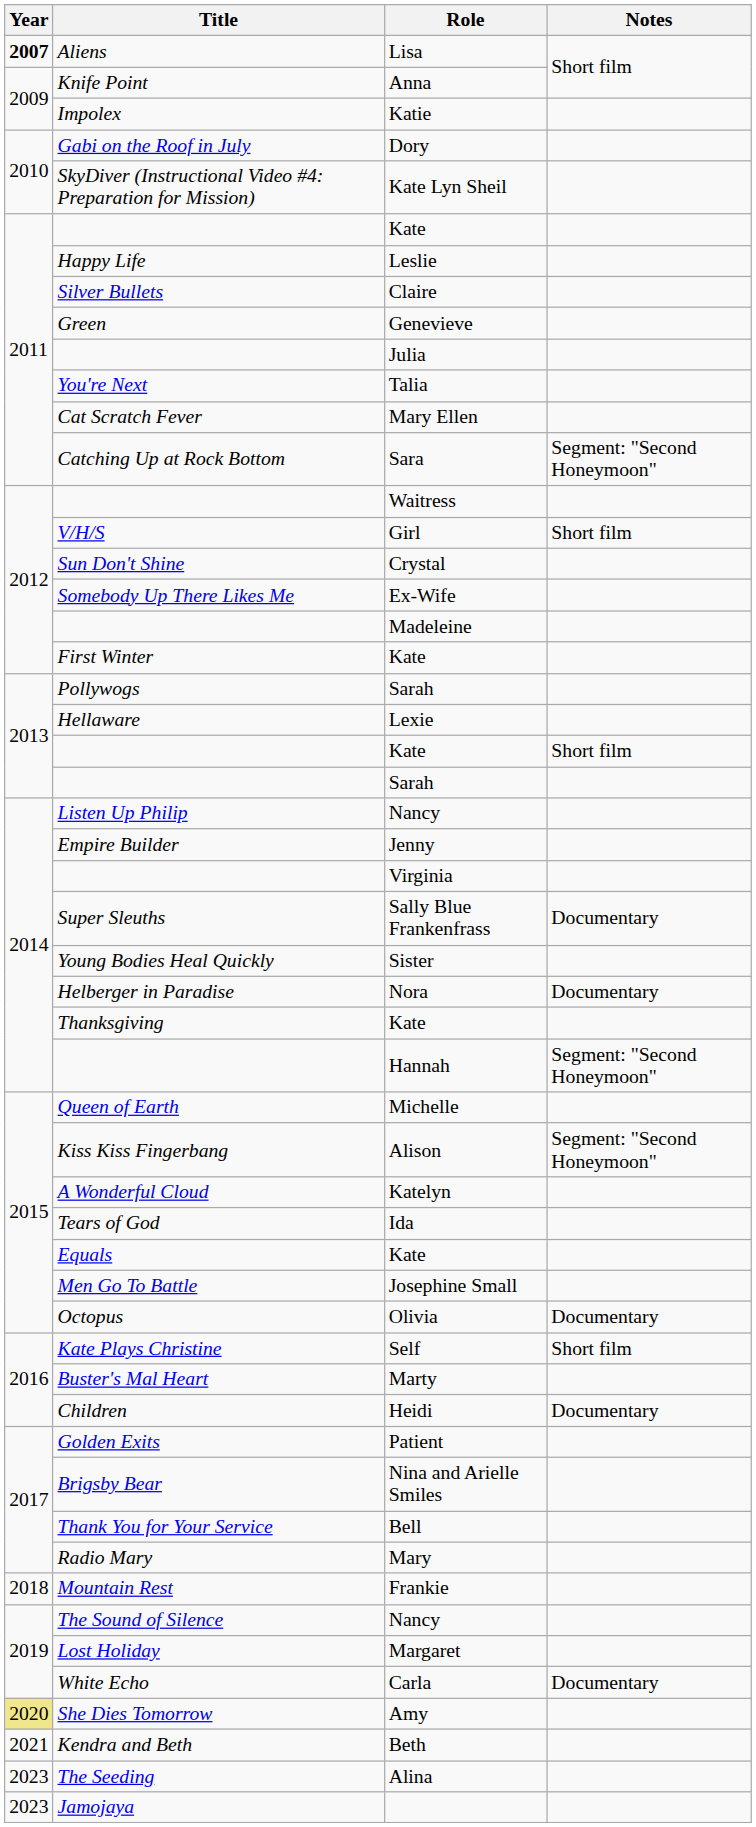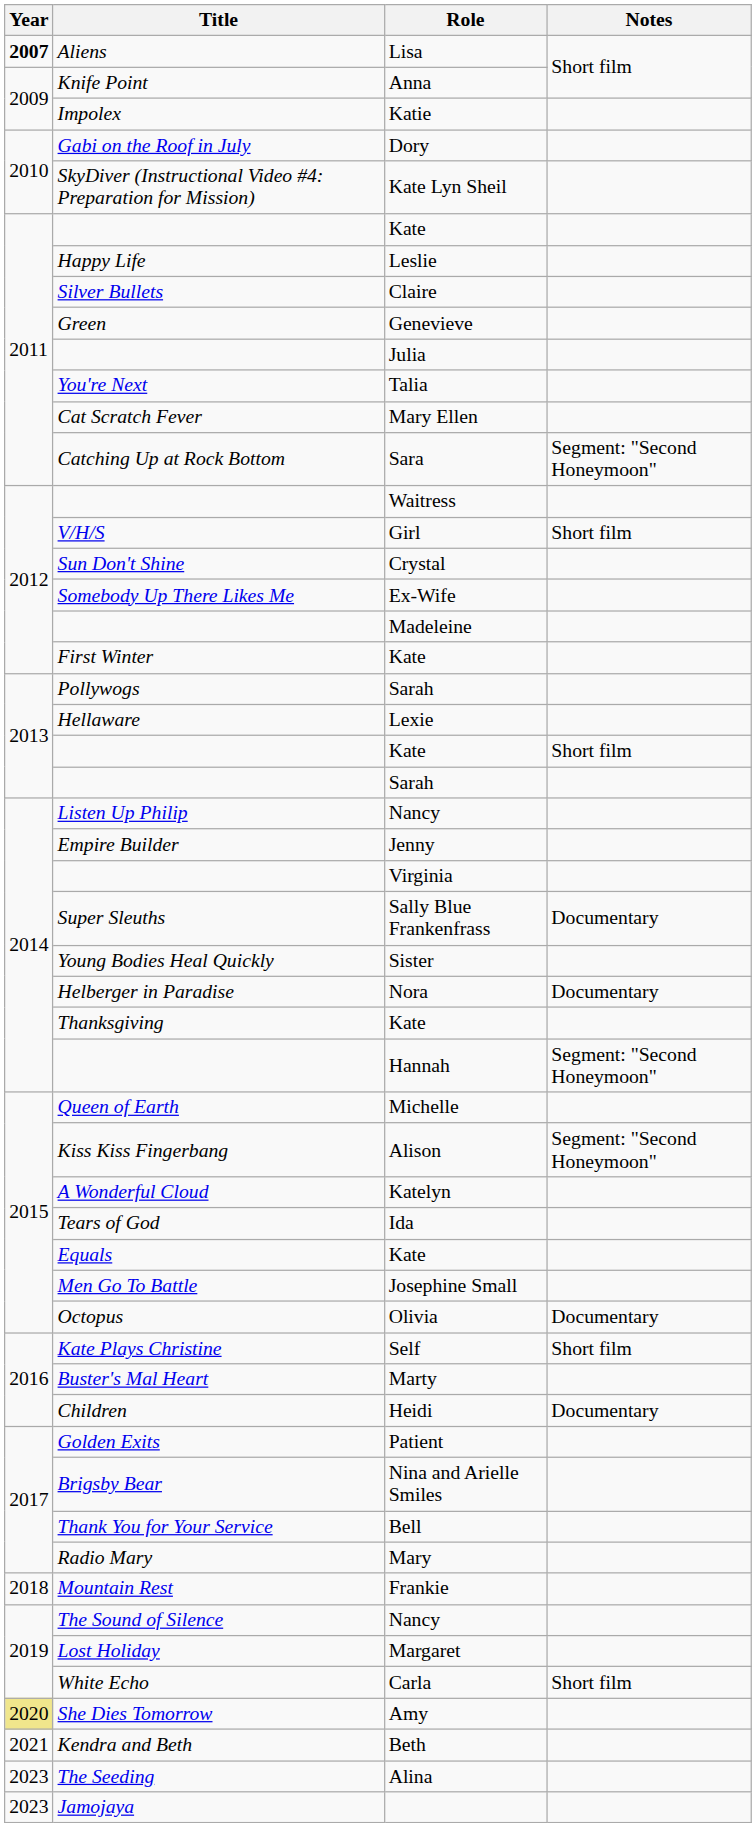Carla | Notes: Documentary -> Short film
